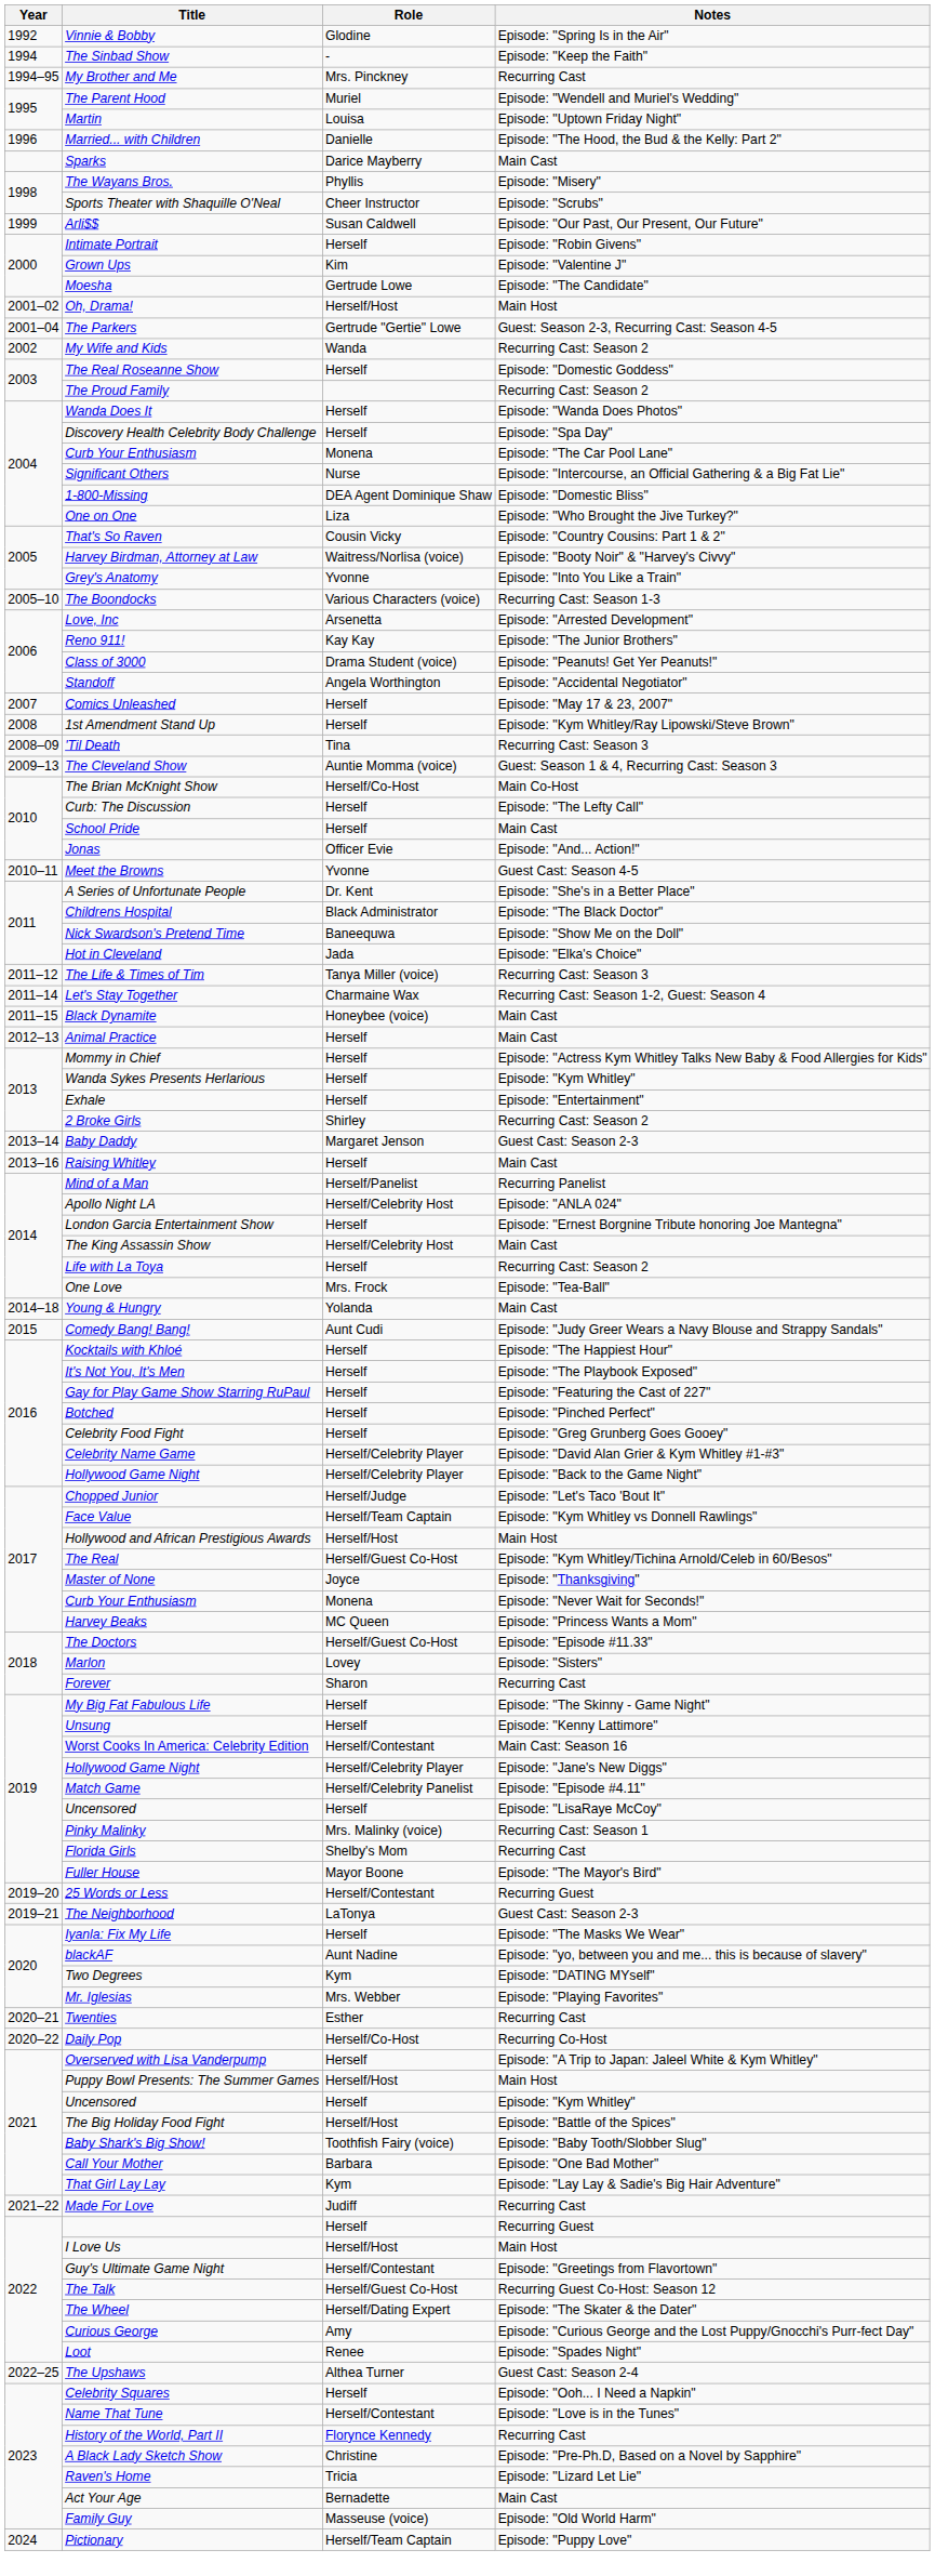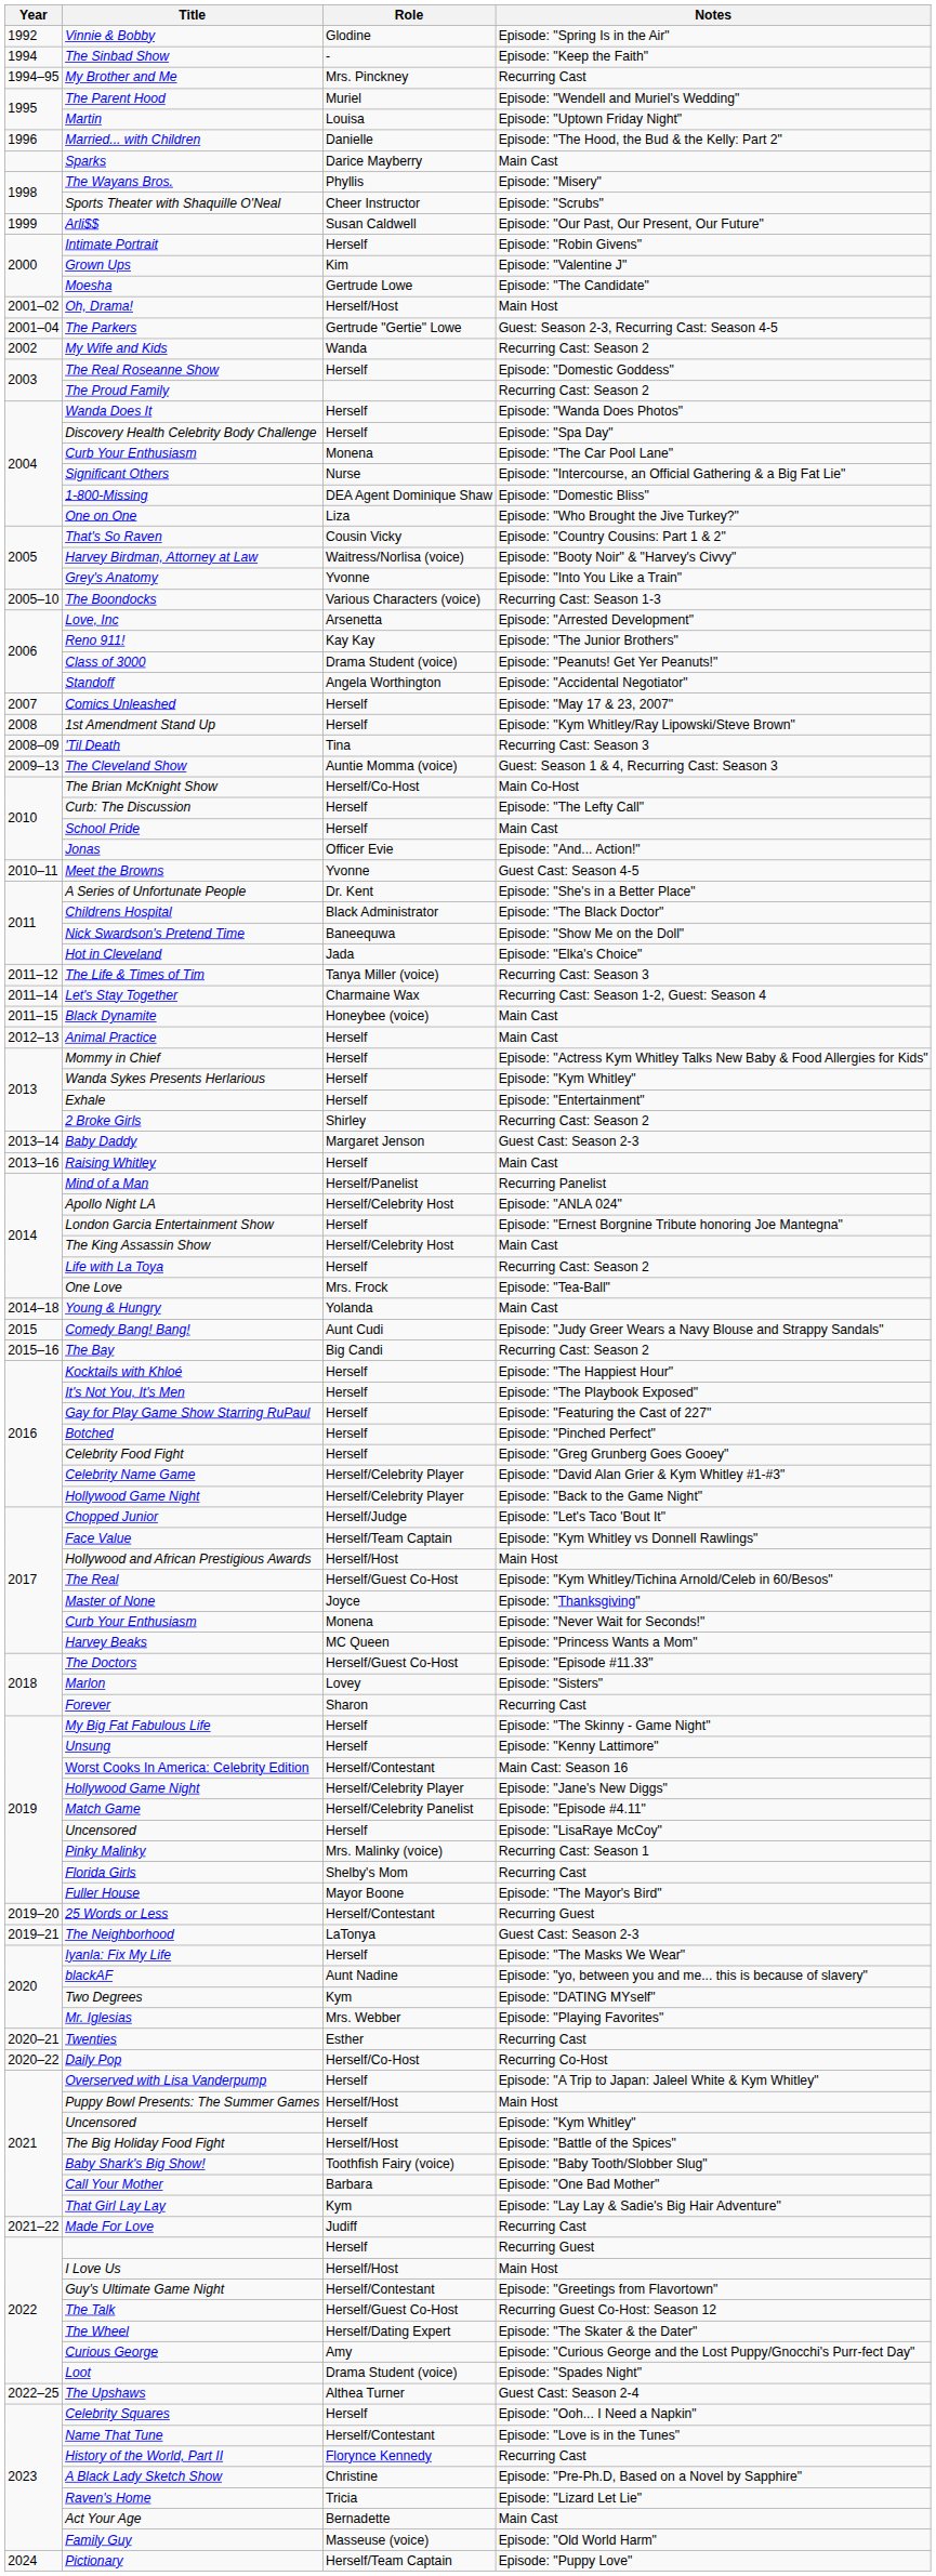+ row: 2015–16 | The Bay | Big Candi | Recurring Cast: Season 2
Loot | Role: Renee -> Drama Student (voice)
